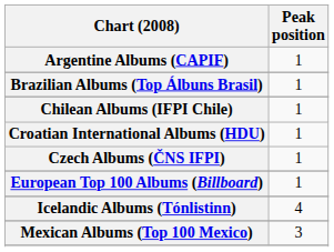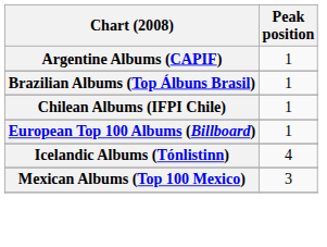- row: Croatian International Albums (HDU) | 1
- row: Czech Albums (ČNS IFPI) | 1
